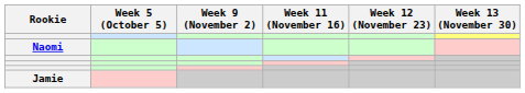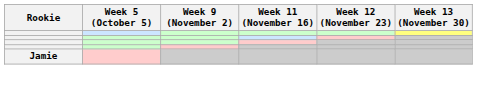- row: Naomi
